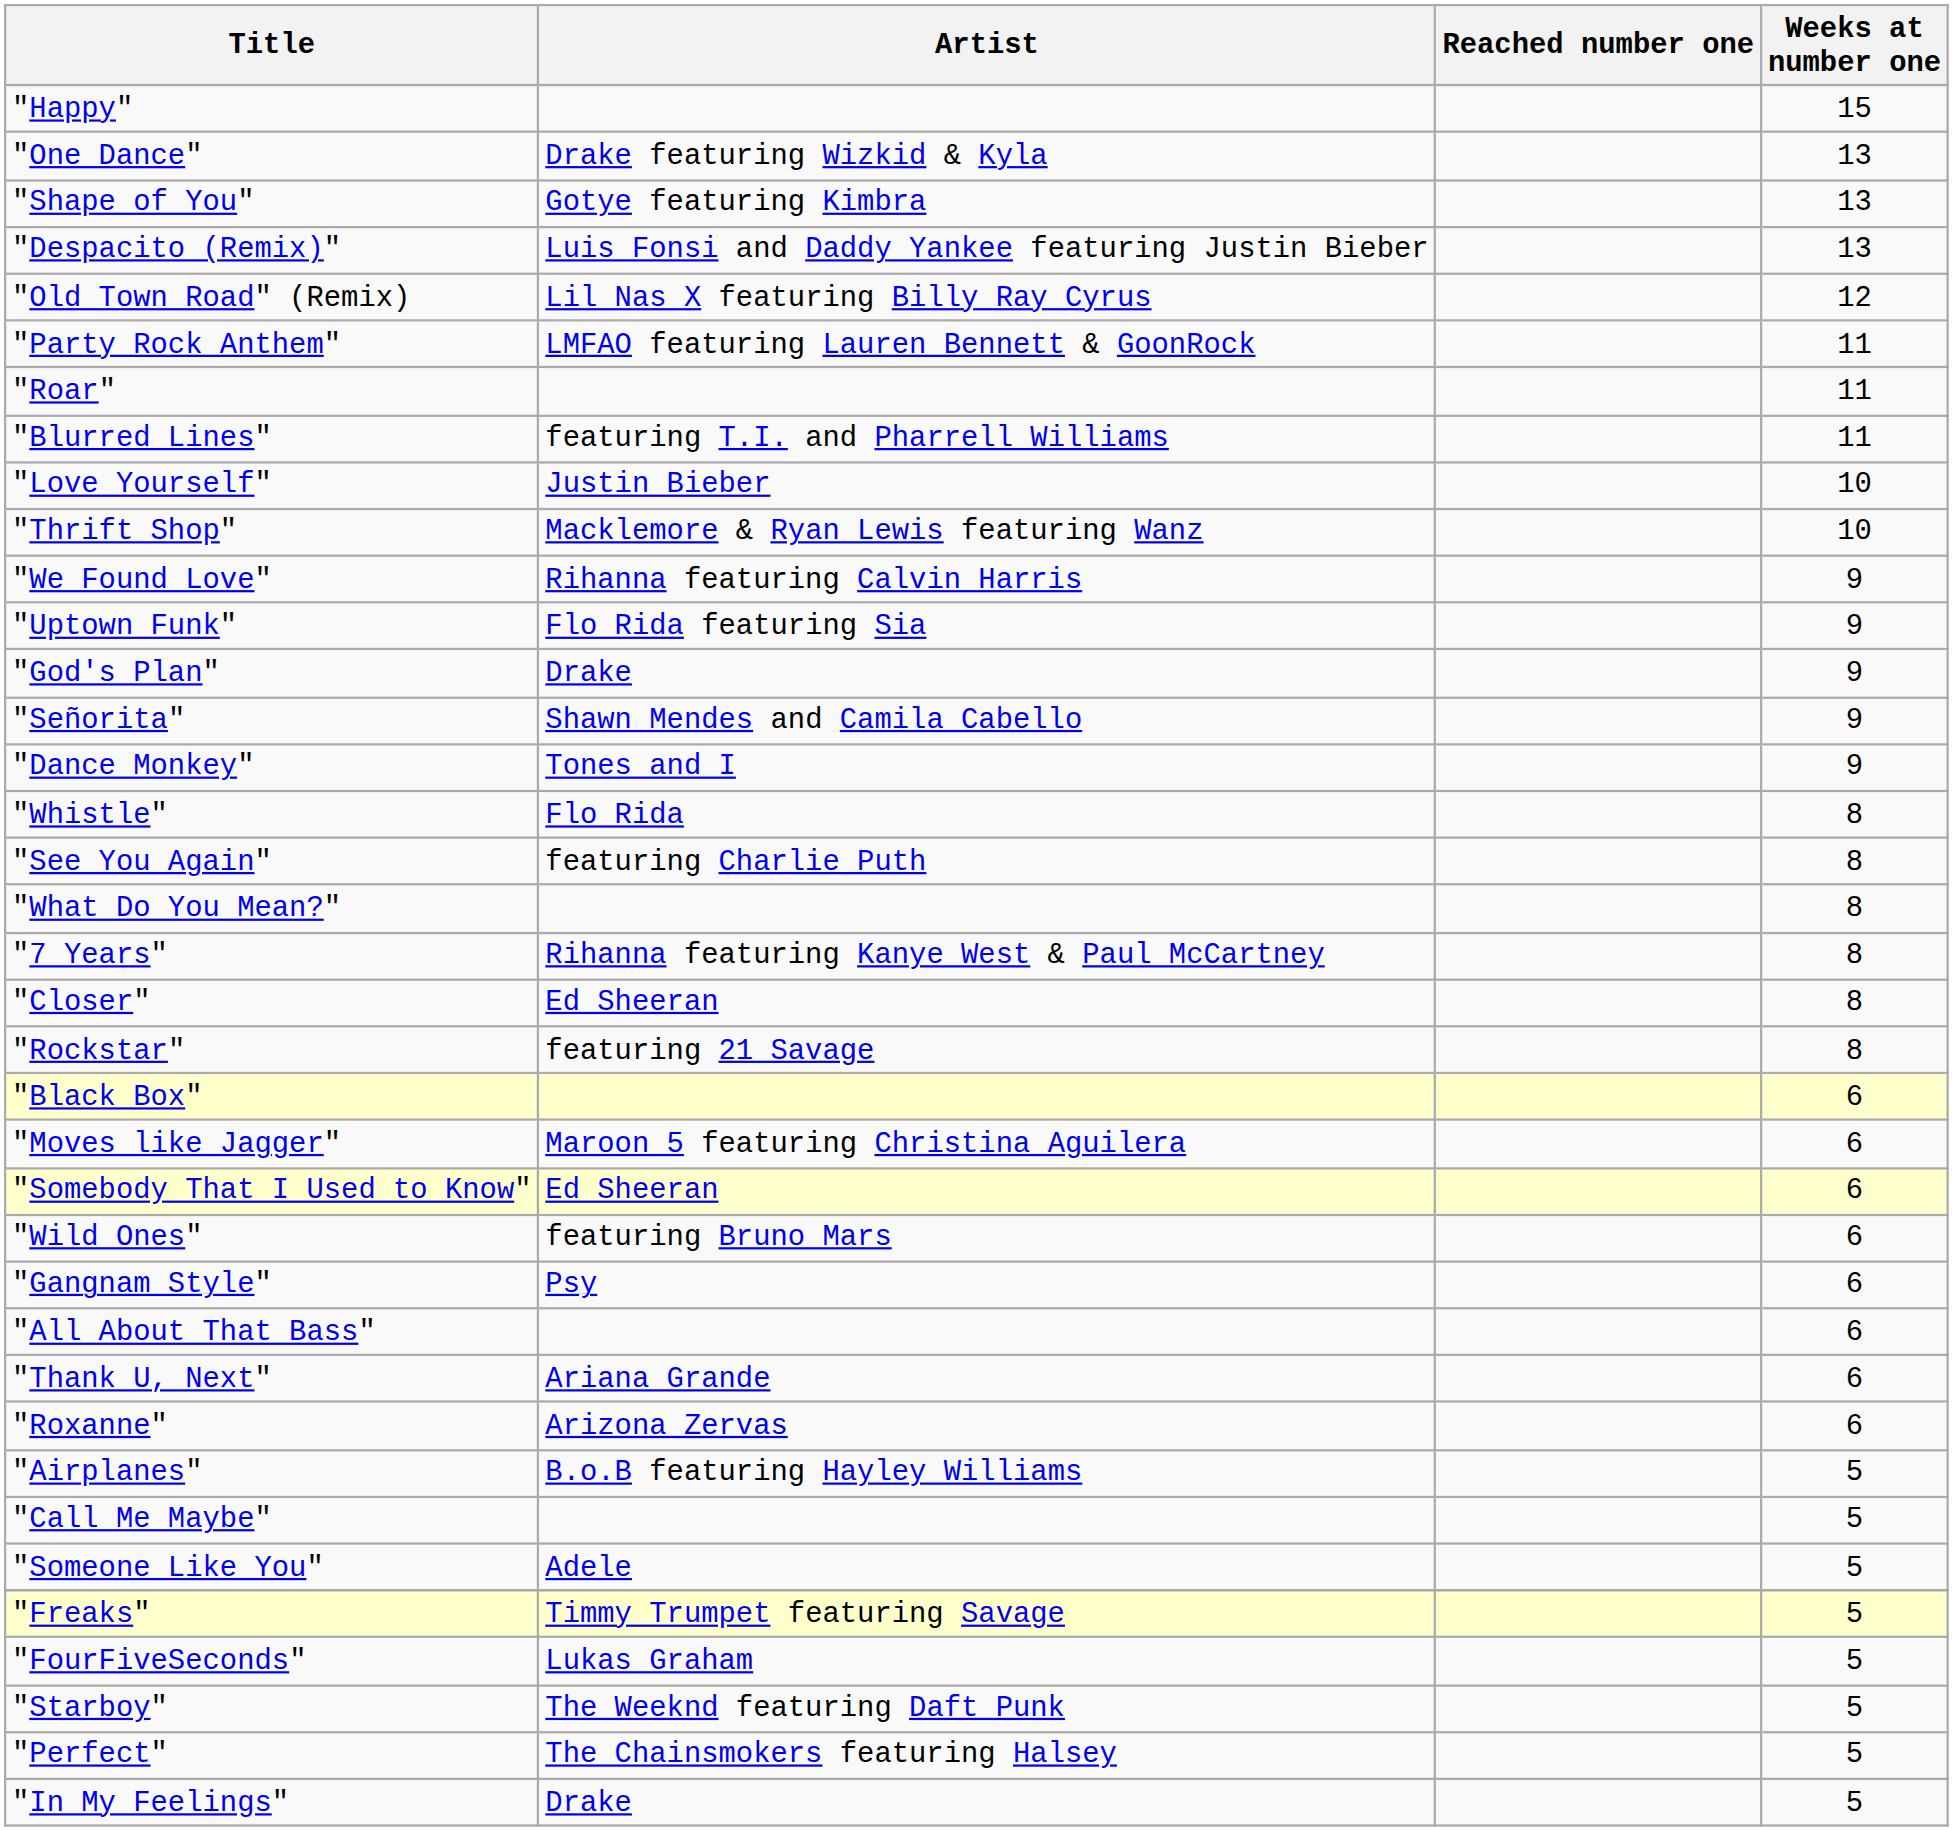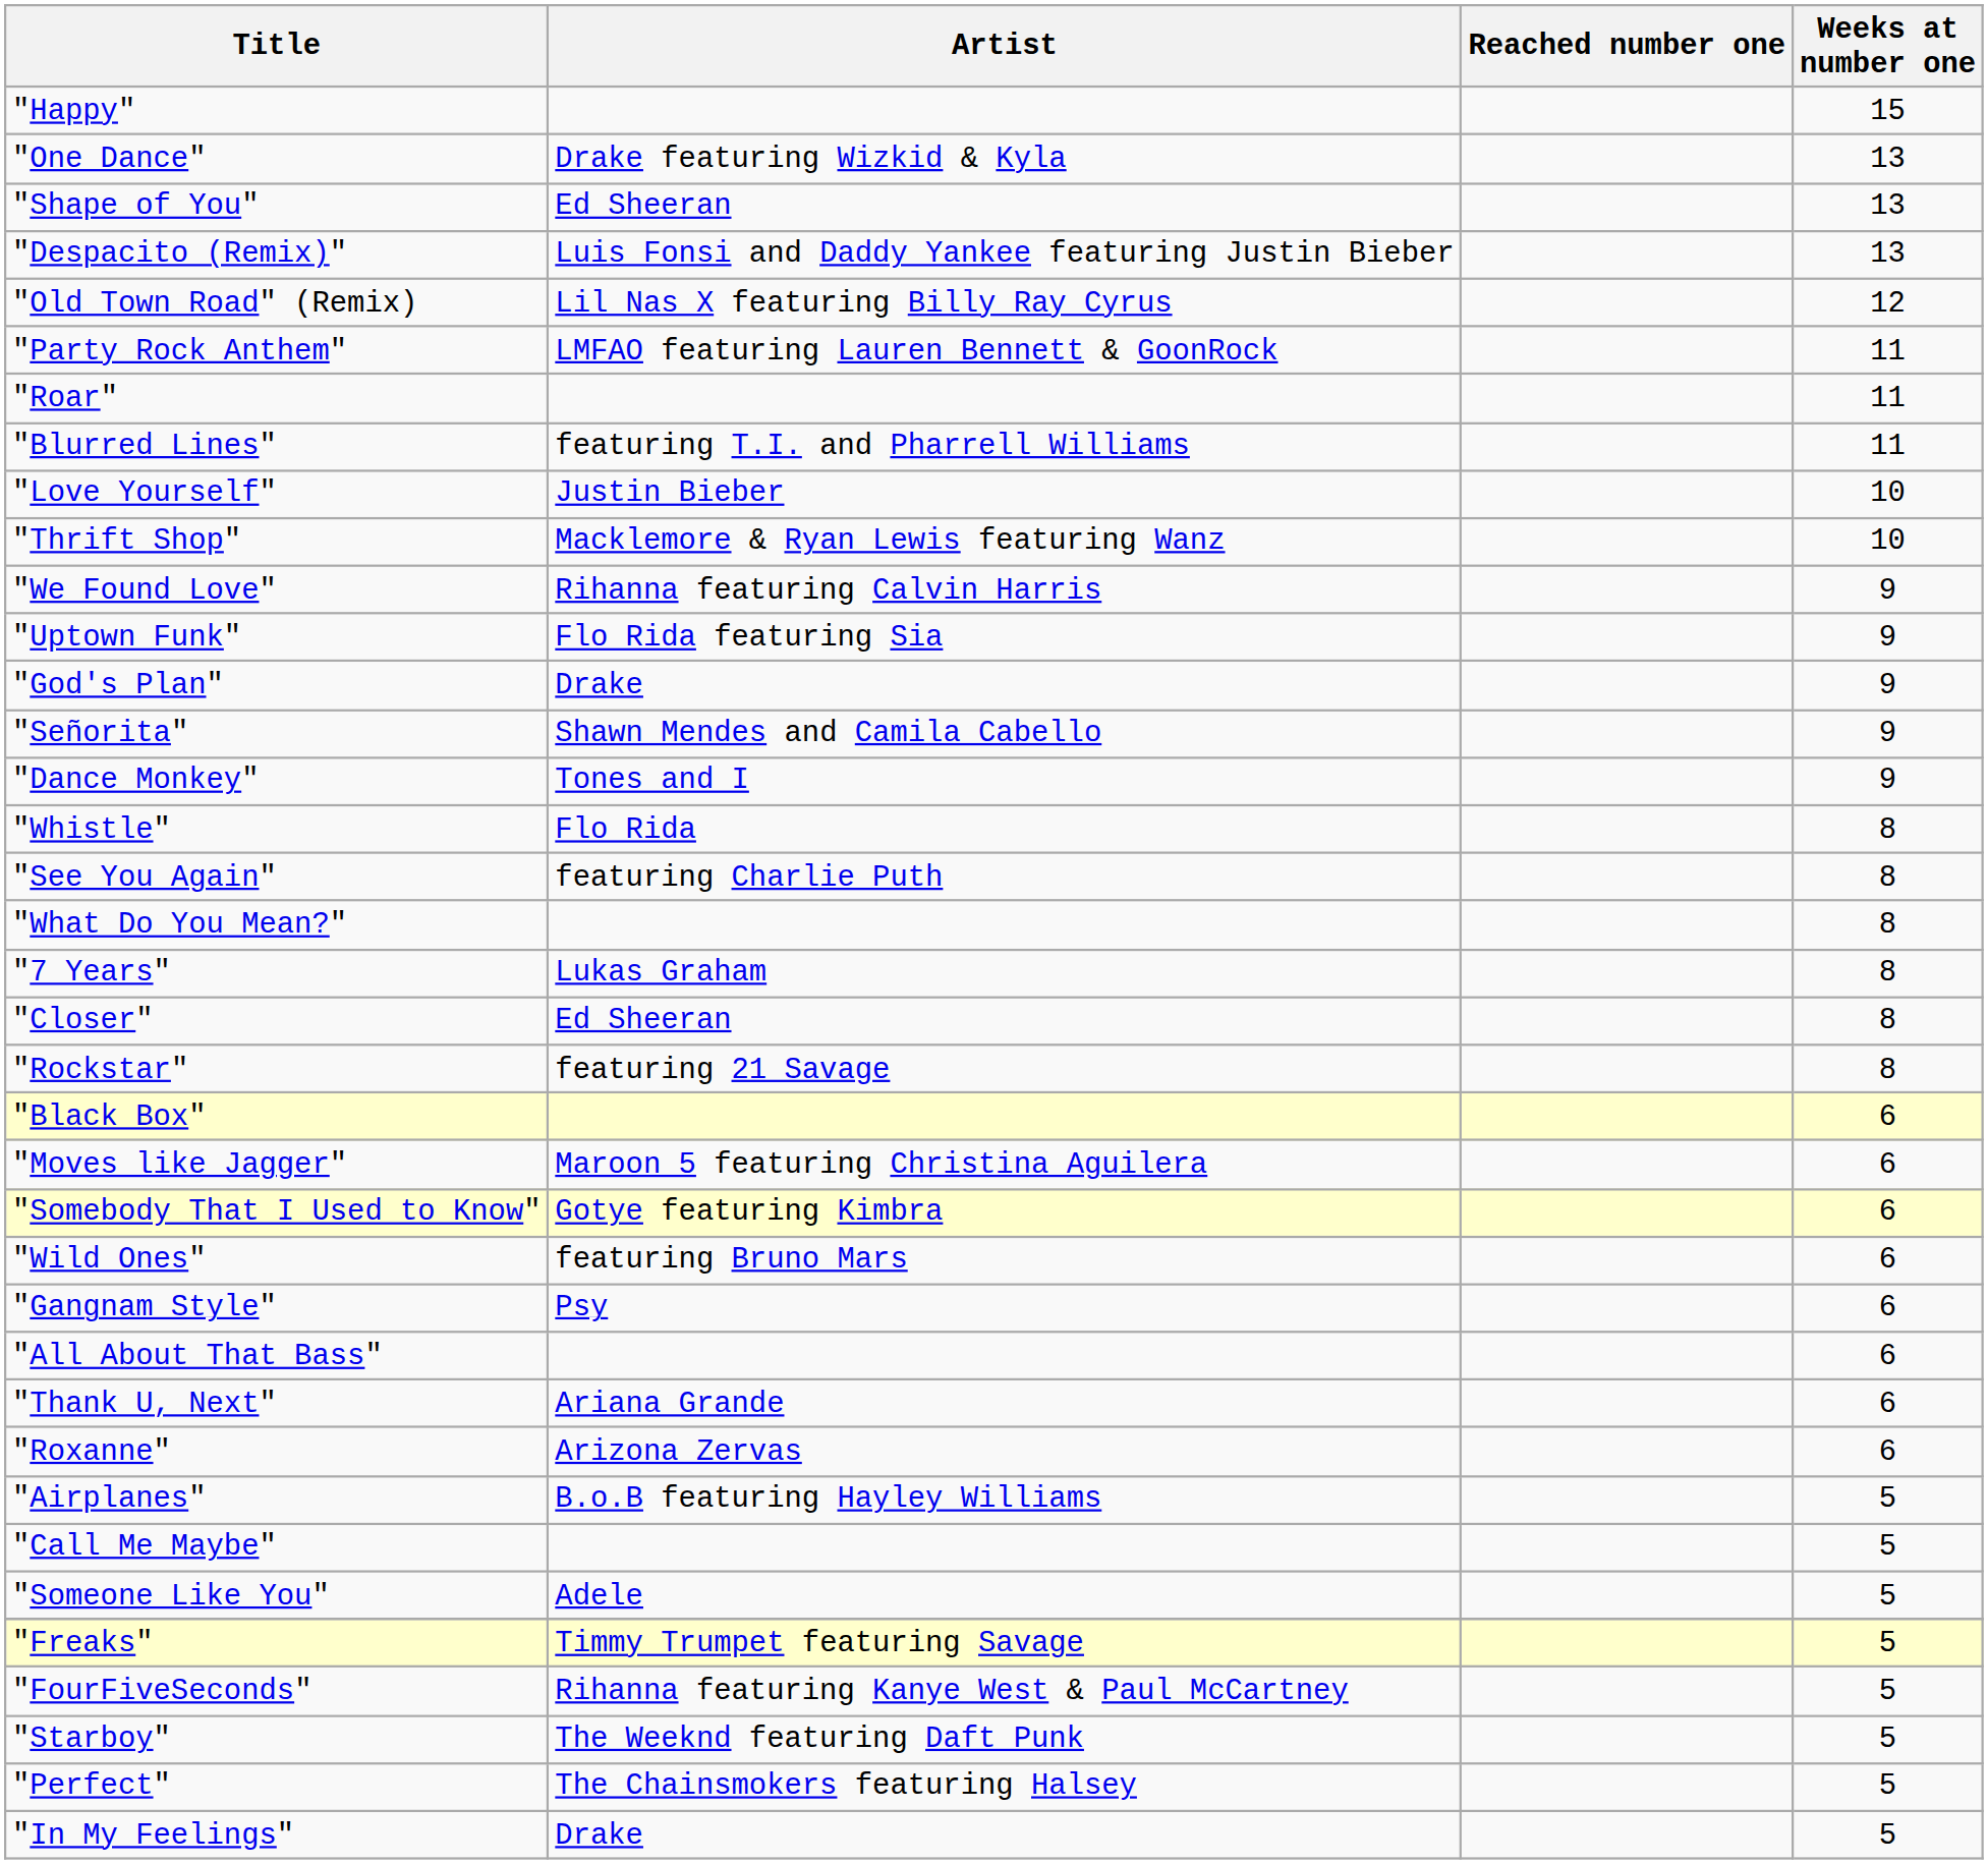"Shape of You" | Artist: Gotye featuring Kimbra -> Ed Sheeran
"7 Years" | Artist: Rihanna featuring Kanye West & Paul McCartney -> Lukas Graham
"Somebody That I Used to Know" | Artist: Ed Sheeran -> Gotye featuring Kimbra
"FourFiveSeconds" | Artist: Lukas Graham -> Rihanna featuring Kanye West & Paul McCartney
